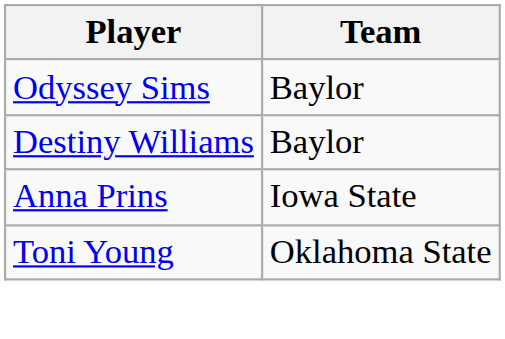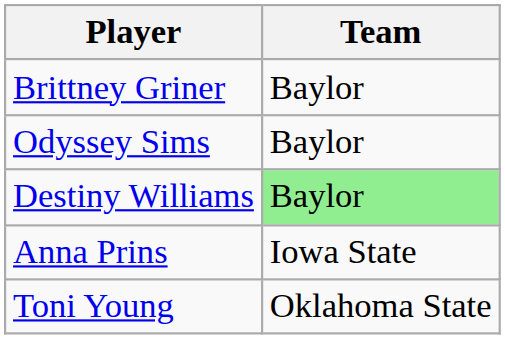+ row: Brittney Griner | Baylor
Destiny Williams | Team: no background -> lightgreen background
